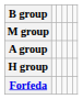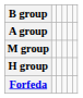rows swapped: M group <-> A group
